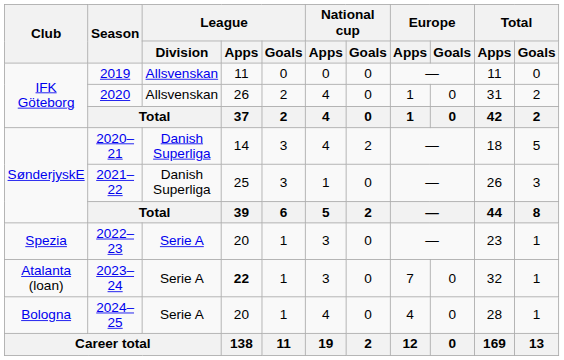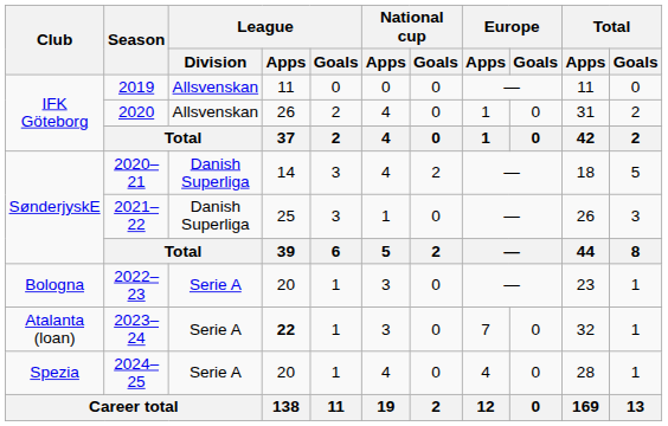2022–23 | Club: Spezia -> Bologna
2024–25 | Club: Bologna -> Spezia
